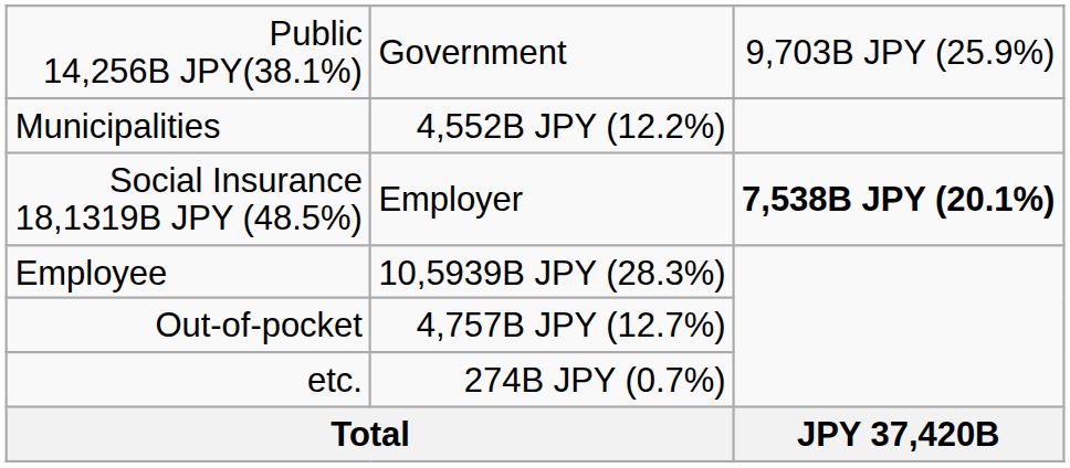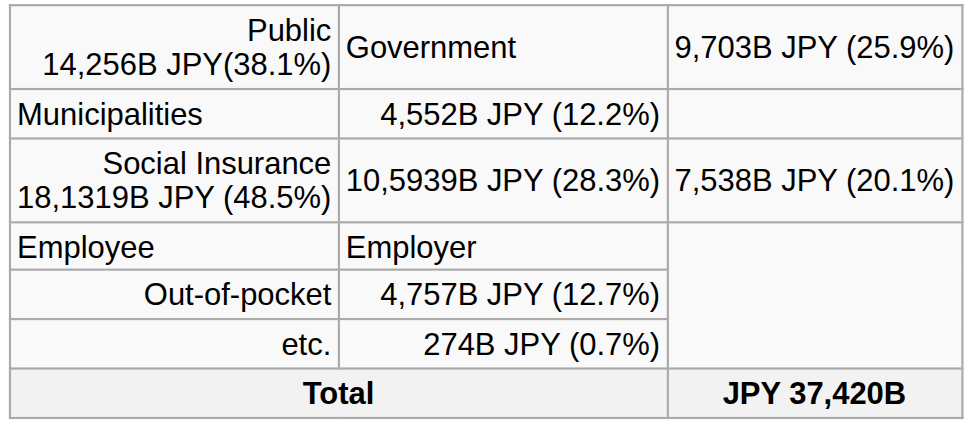Social Insurance 18,1319B JPY (48.5%) | column 2: Employer -> 10,5939B JPY (28.3%)
Social Insurance 18,1319B JPY (48.5%) | column 3: bold -> normal
Employee | column 2: 10,5939B JPY (28.3%) -> Employer
